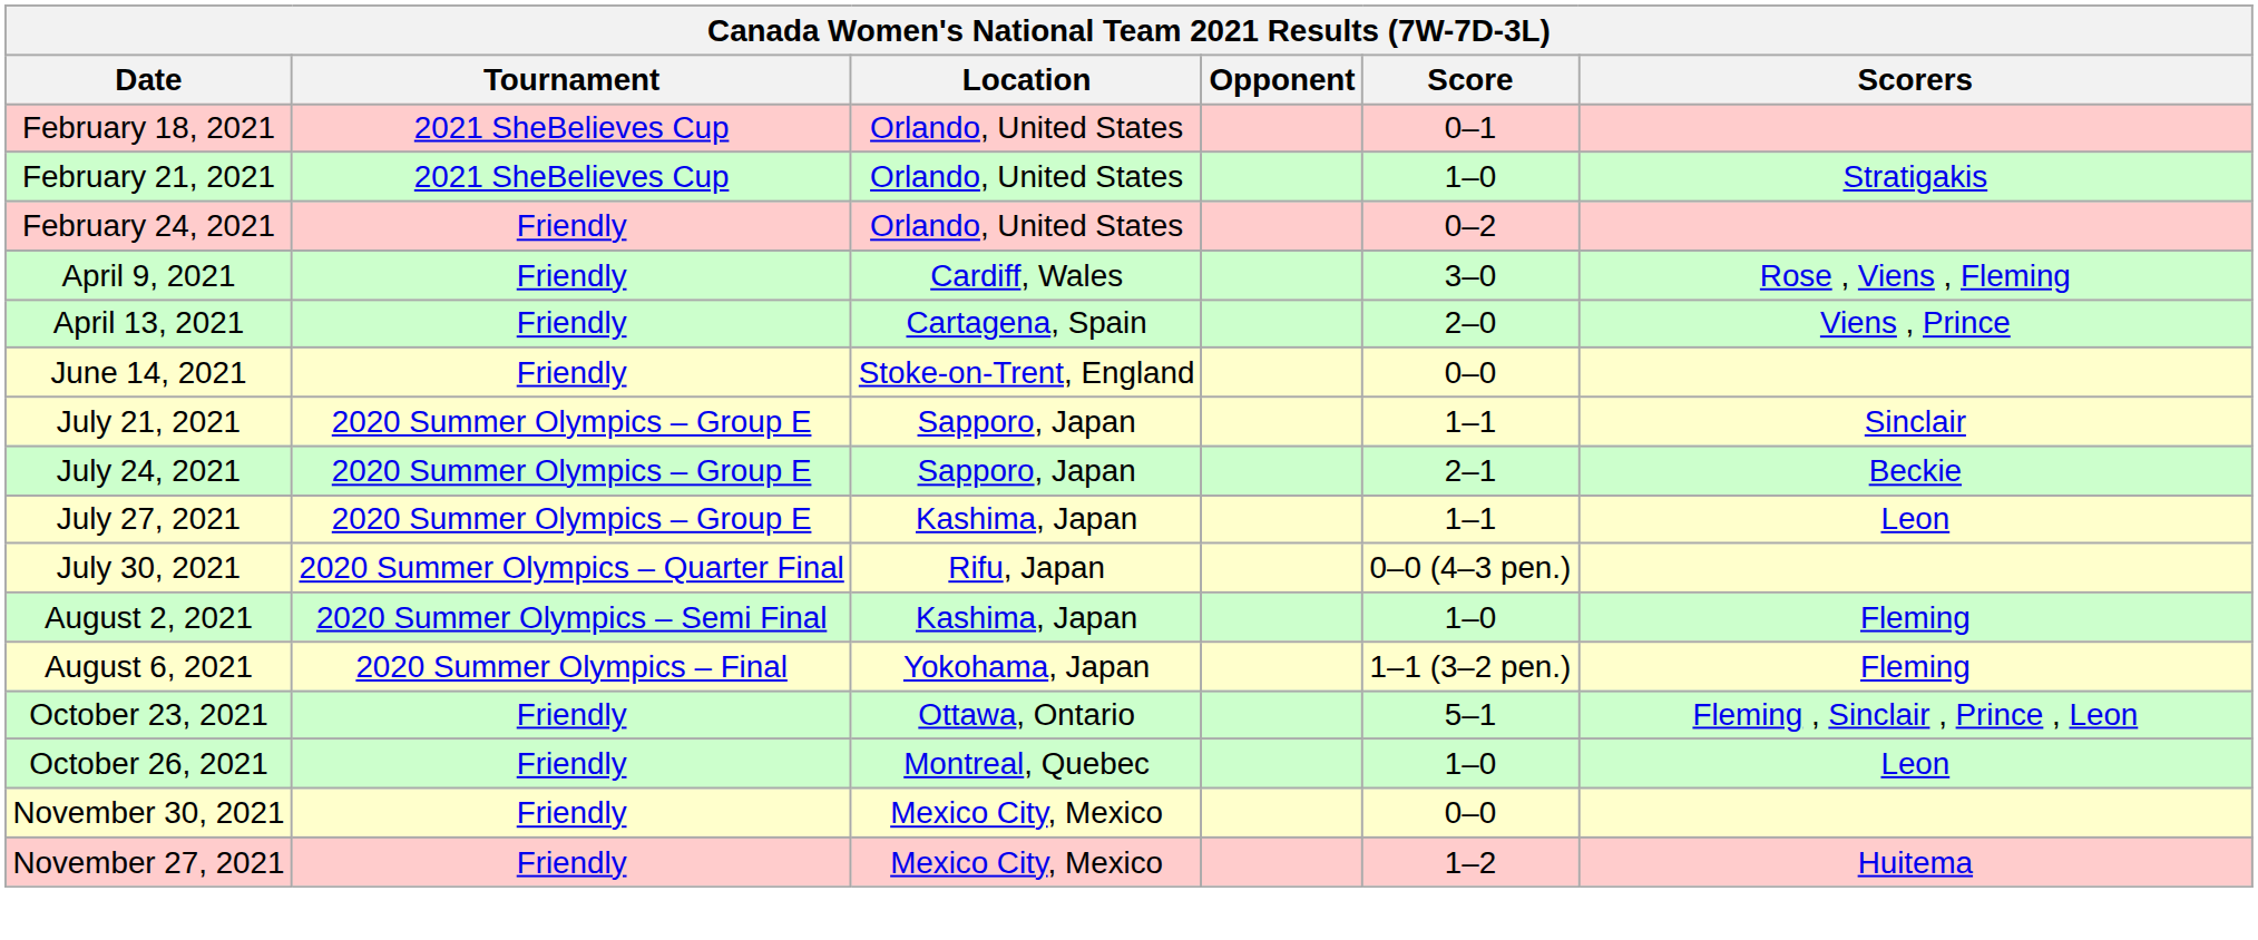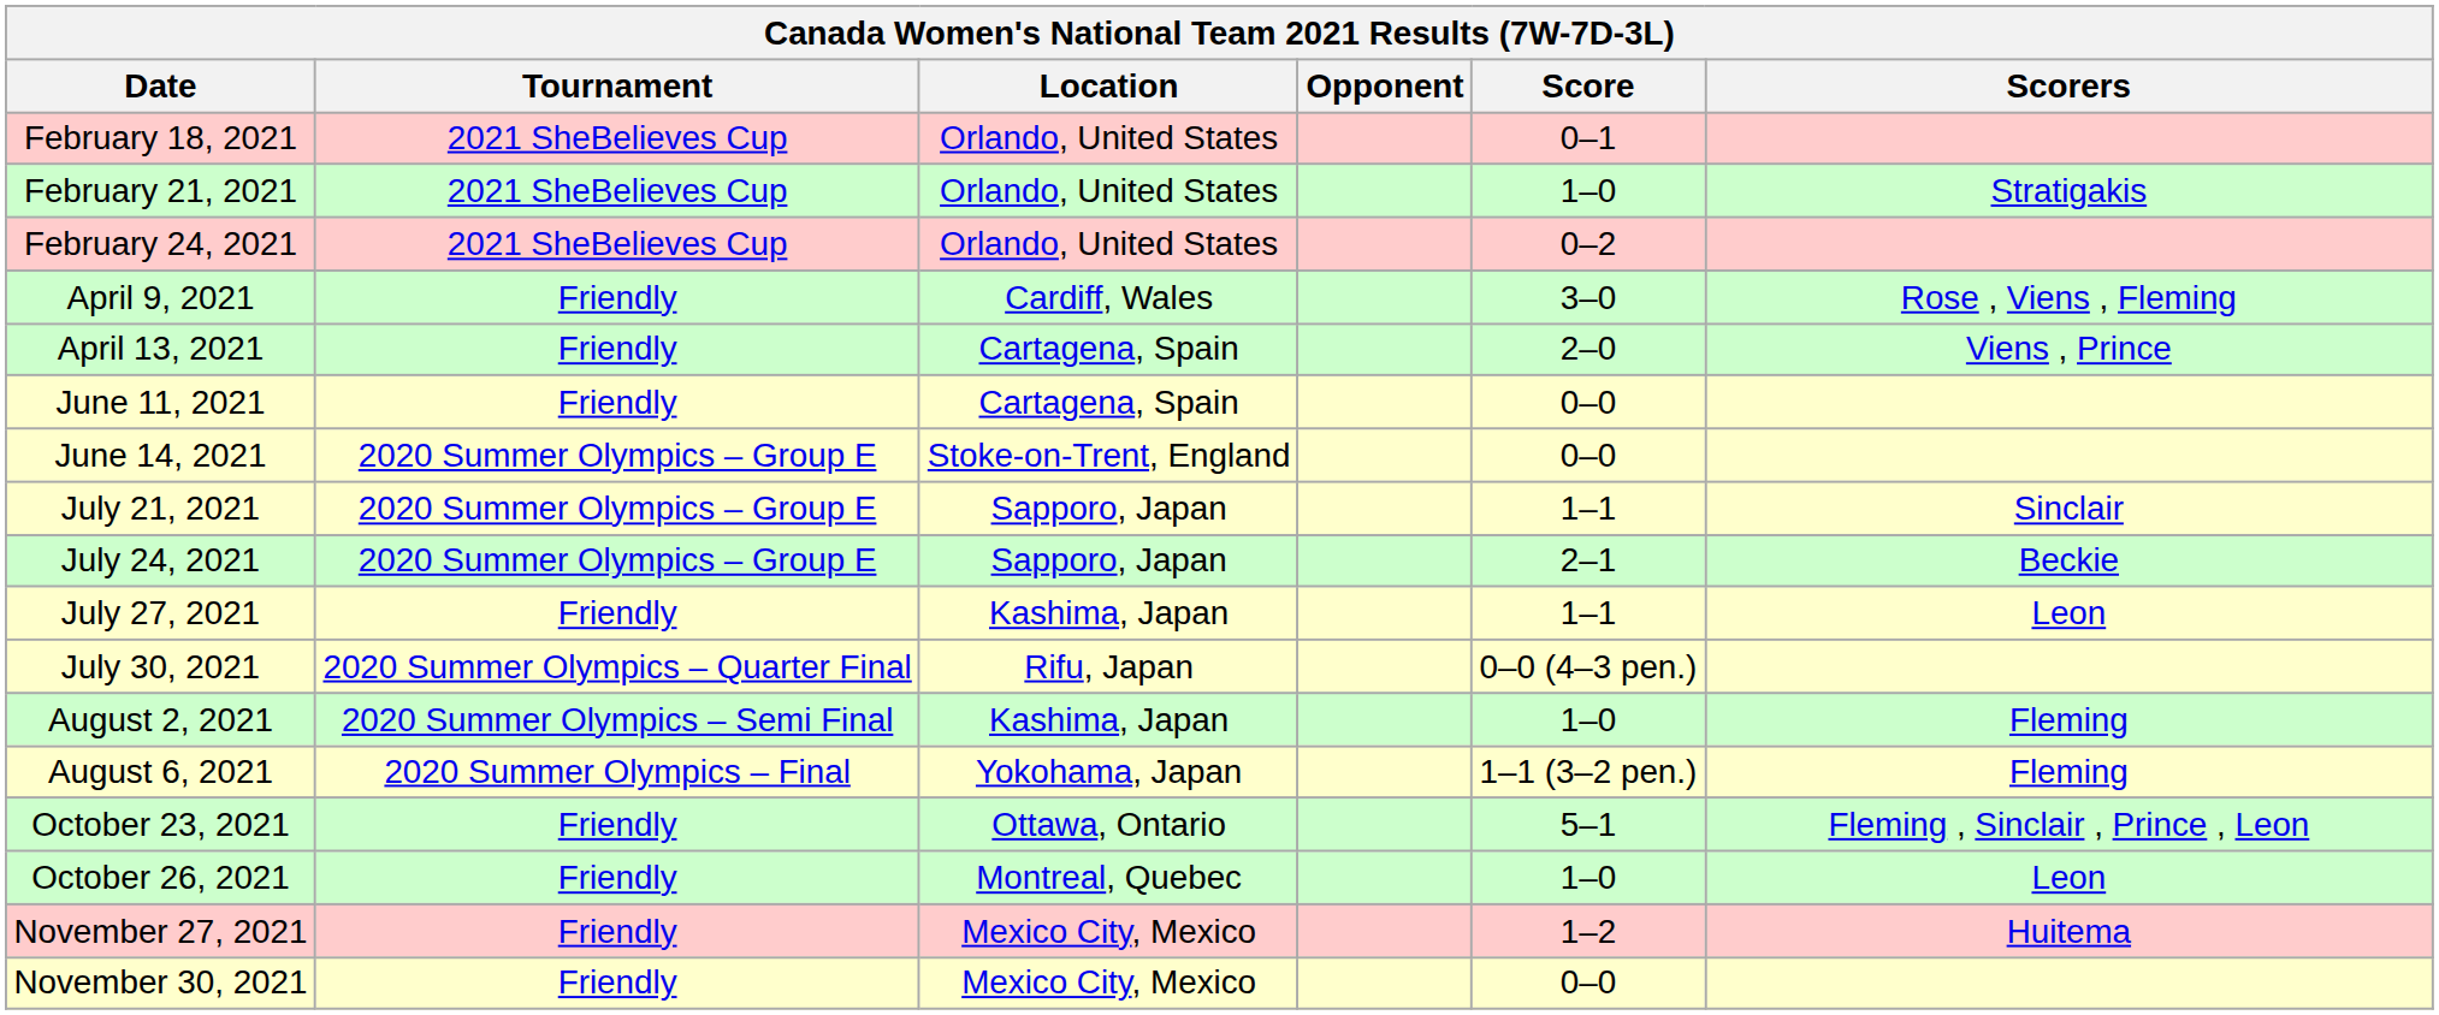February 24, 2021 | Tournament: Friendly -> 2021 SheBelieves Cup
+ row: June 11, 2021 | Friendly | Cartagena, Spain | 0–0
June 14, 2021 | Tournament: Friendly -> 2020 Summer Olympics – Group E
July 27, 2021 | Tournament: 2020 Summer Olympics – Group E -> Friendly
rows swapped: November 27, 2021 <-> November 30, 2021
